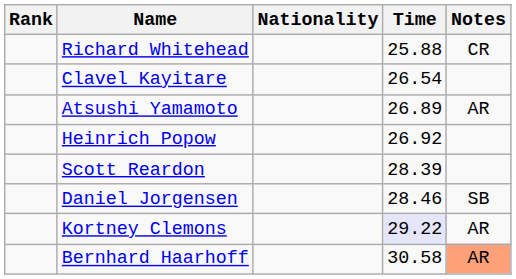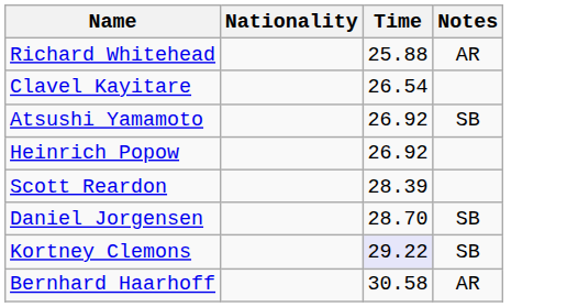- column: Rank
Richard Whitehead | Notes: CR -> AR
Atsushi Yamamoto | Time: 26.89 -> 26.92
Atsushi Yamamoto | Notes: AR -> SB
Daniel Jorgensen | Time: 28.46 -> 28.70
Kortney Clemons | Notes: AR -> SB
Bernhard Haarhoff | Notes: lightsalmon background -> no background
